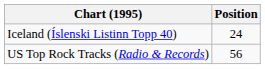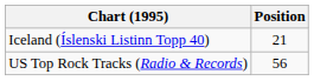Iceland (Íslenski Listinn Topp 40) | Position: 24 -> 21
